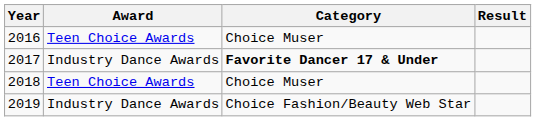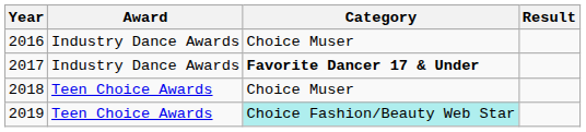2016 | Award: Teen Choice Awards -> Industry Dance Awards
2019 | Award: Industry Dance Awards -> Teen Choice Awards
2019 | Category: no background -> paleturquoise background
